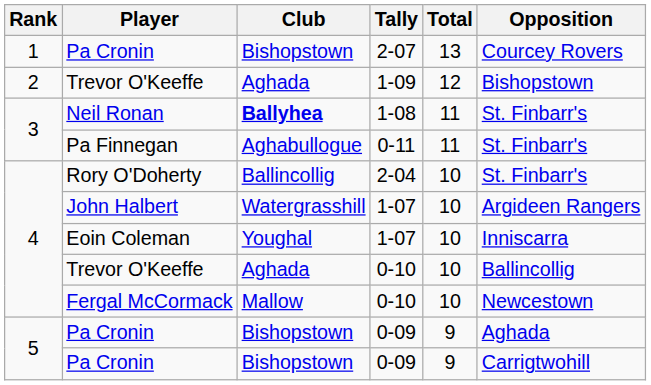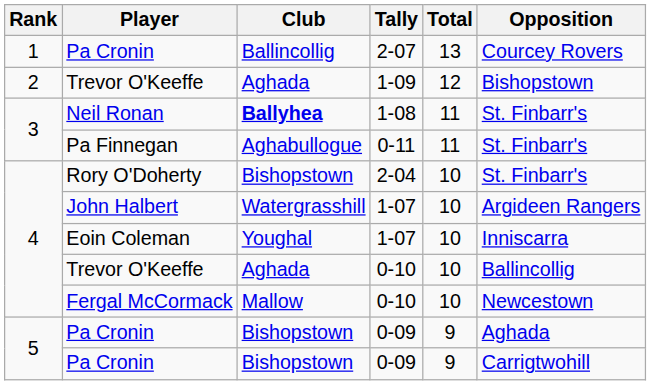Pa Cronin / 2-07 | Club: Bishopstown -> Ballincollig
Rory O'Doherty | Club: Ballincollig -> Bishopstown
